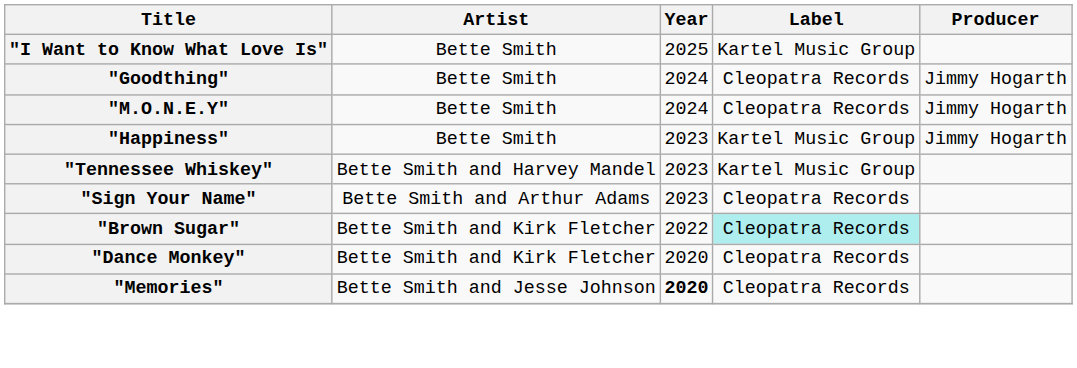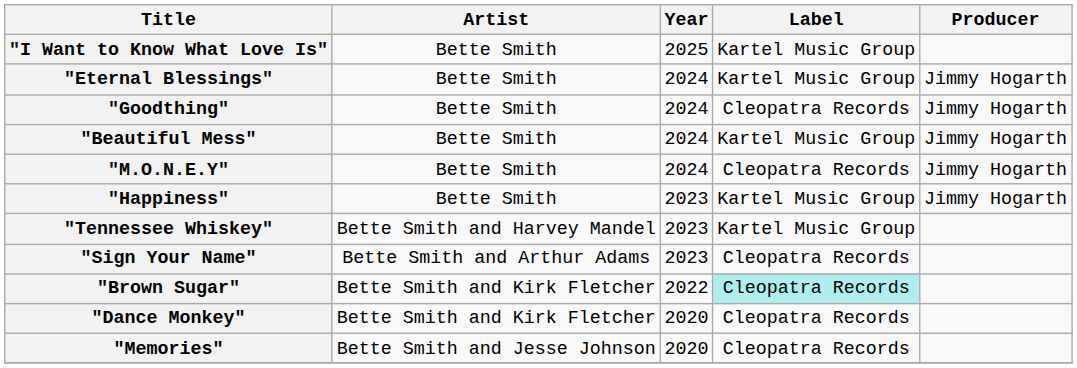+ row: "Eternal Blessings" | Bette Smith | 2024 | Kartel Music Group | Jimmy Hogarth
+ row: "Beautiful Mess" | Bette Smith | 2024 | Kartel Music Group | Jimmy Hogarth
"Memories" | Year: bold -> normal
